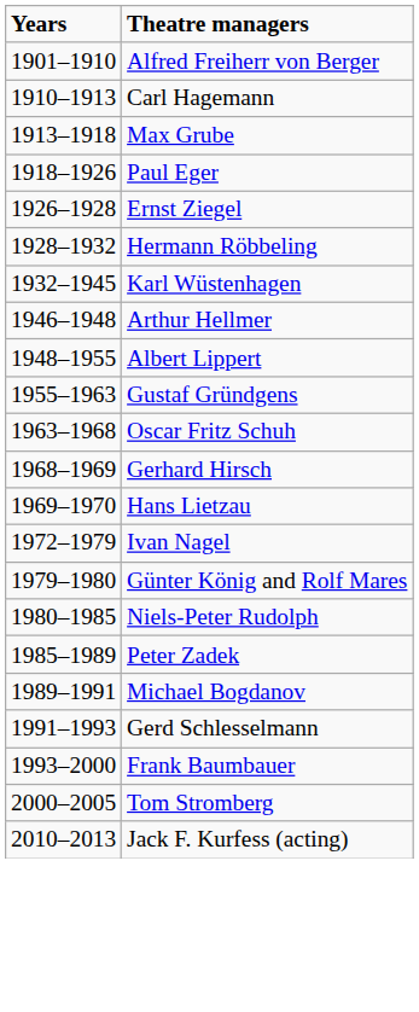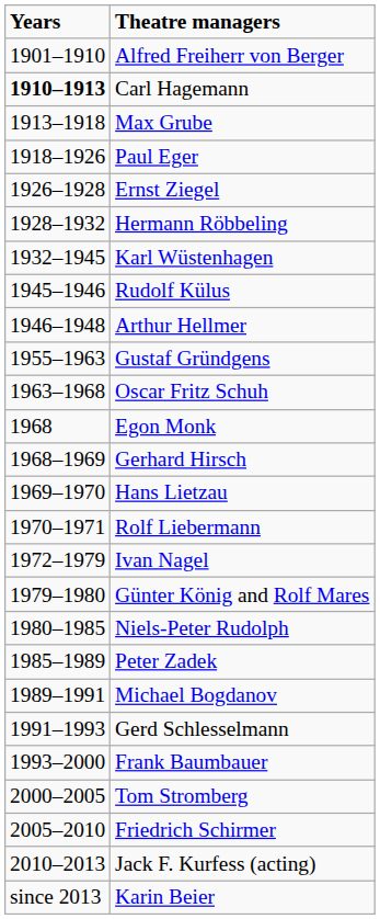Carl Hagemann | Years: normal -> bold
+ row: 1945–1946 | Rudolf Külus
- row: 1948–1955 | Albert Lippert
+ row: 1968 | Egon Monk
+ row: 1970–1971 | Rolf Liebermann
+ row: 2005–2010 | Friedrich Schirmer
+ row: since 2013 | Karin Beier
